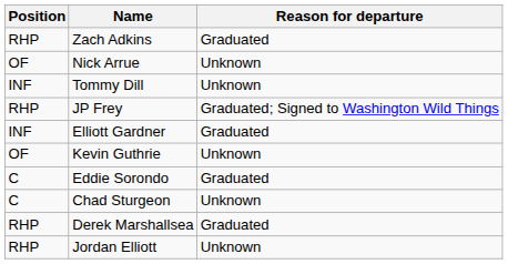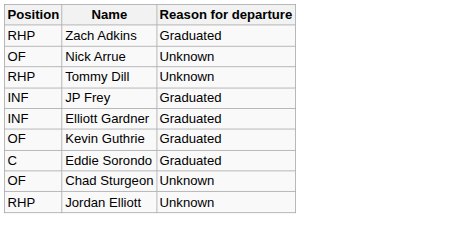Tommy Dill | Position: INF -> RHP
JP Frey | Position: RHP -> INF
JP Frey | Reason for departure: Graduated; Signed to Washington Wild Things -> Graduated
Kevin Guthrie | Reason for departure: Unknown -> Graduated
Chad Sturgeon | Position: C -> OF
- row: RHP | Derek Marshallsea | Graduated
